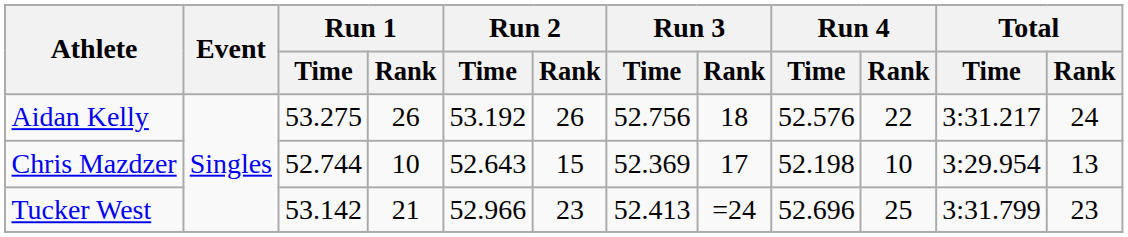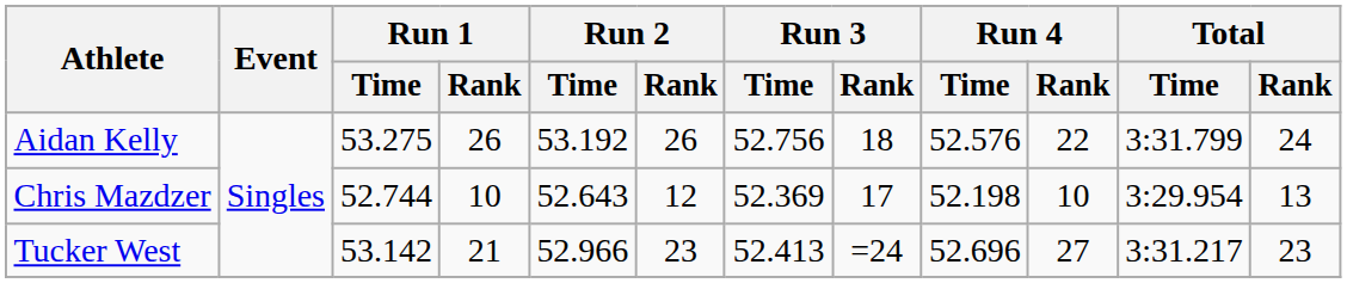Aidan Kelly | Total / Time: 3:31.217 -> 3:31.799
Chris Mazdzer | Run 2 / Rank: 15 -> 12
Tucker West | Run 4 / Rank: 25 -> 27
Tucker West | Total / Time: 3:31.799 -> 3:31.217
